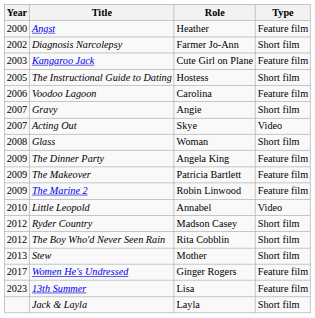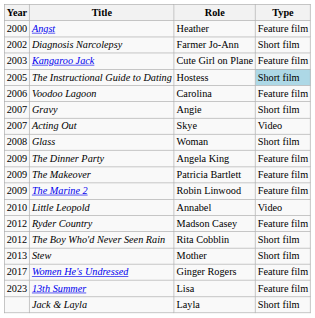The Instructional Guide to Dating | Type: no background -> lightblue background
Ryder Country | Type: Short film -> Feature film
